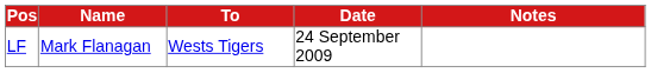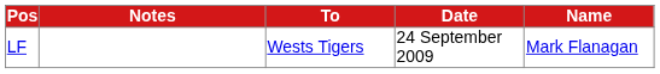columns swapped: Name <-> Notes
